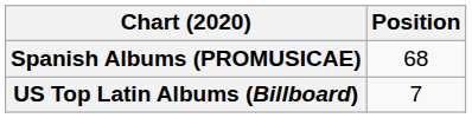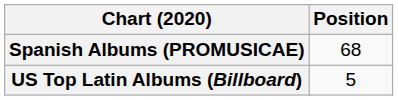US Top Latin Albums (Billboard) | Position: 7 -> 5
